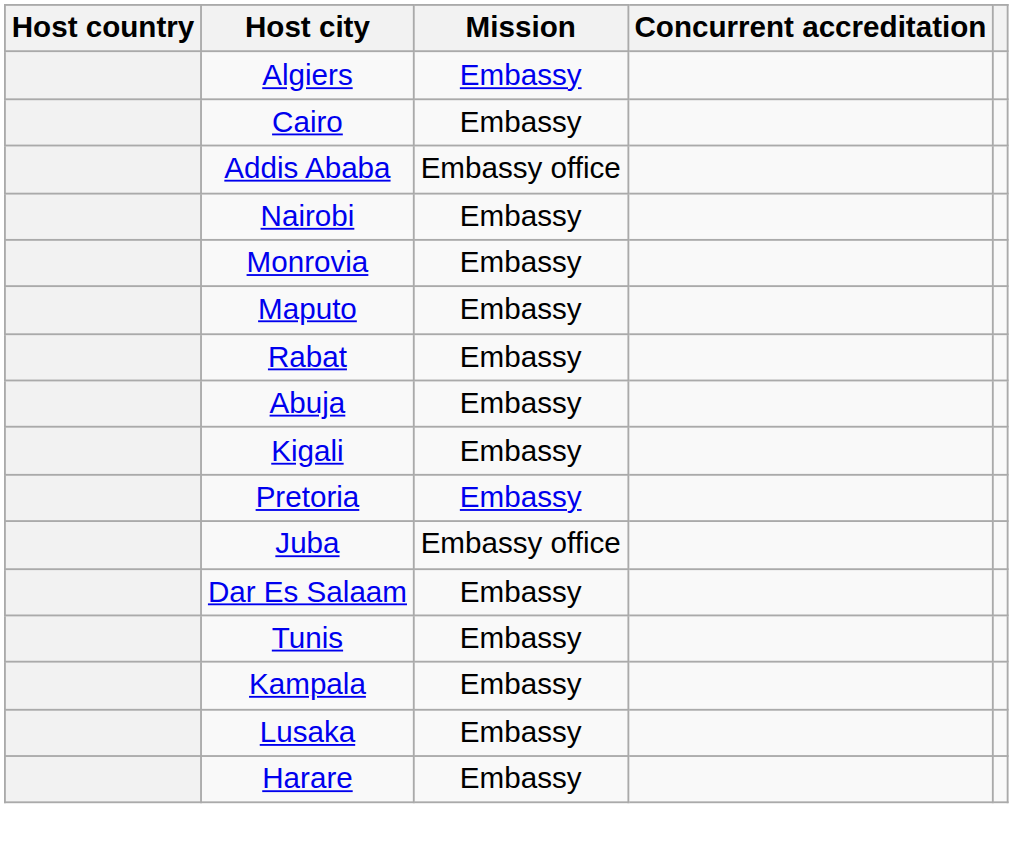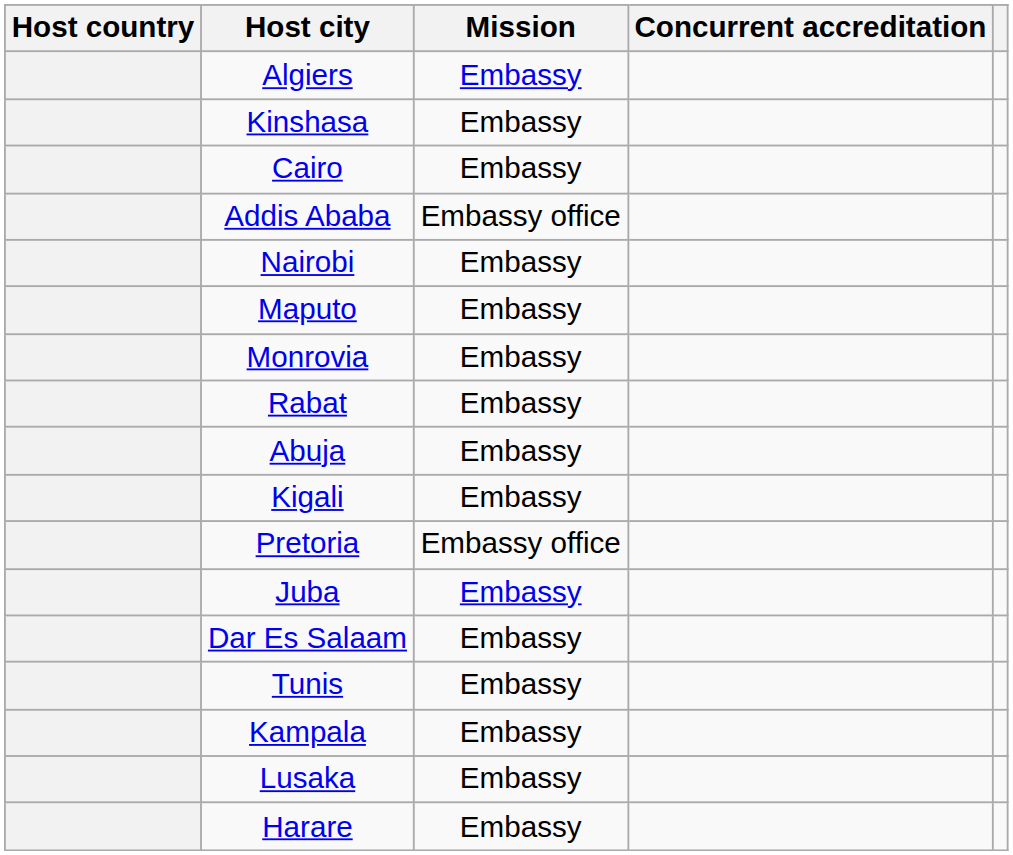+ row: Kinshasa | Embassy
rows swapped: Monrovia <-> Maputo
Pretoria | Mission: Embassy -> Embassy office
Juba | Mission: Embassy office -> Embassy
